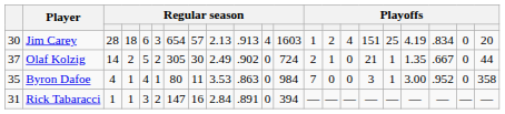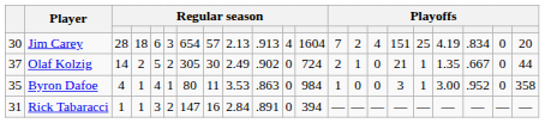Jim Carey | column 12: 1603 -> 1604
Jim Carey | column 13: 1 -> 7
Byron Dafoe | column 13: 7 -> 1
